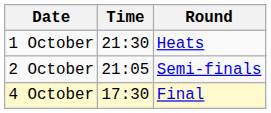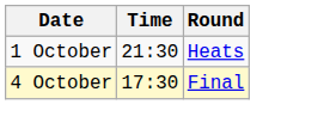- row: 2 October | 21:05 | Semi-finals
